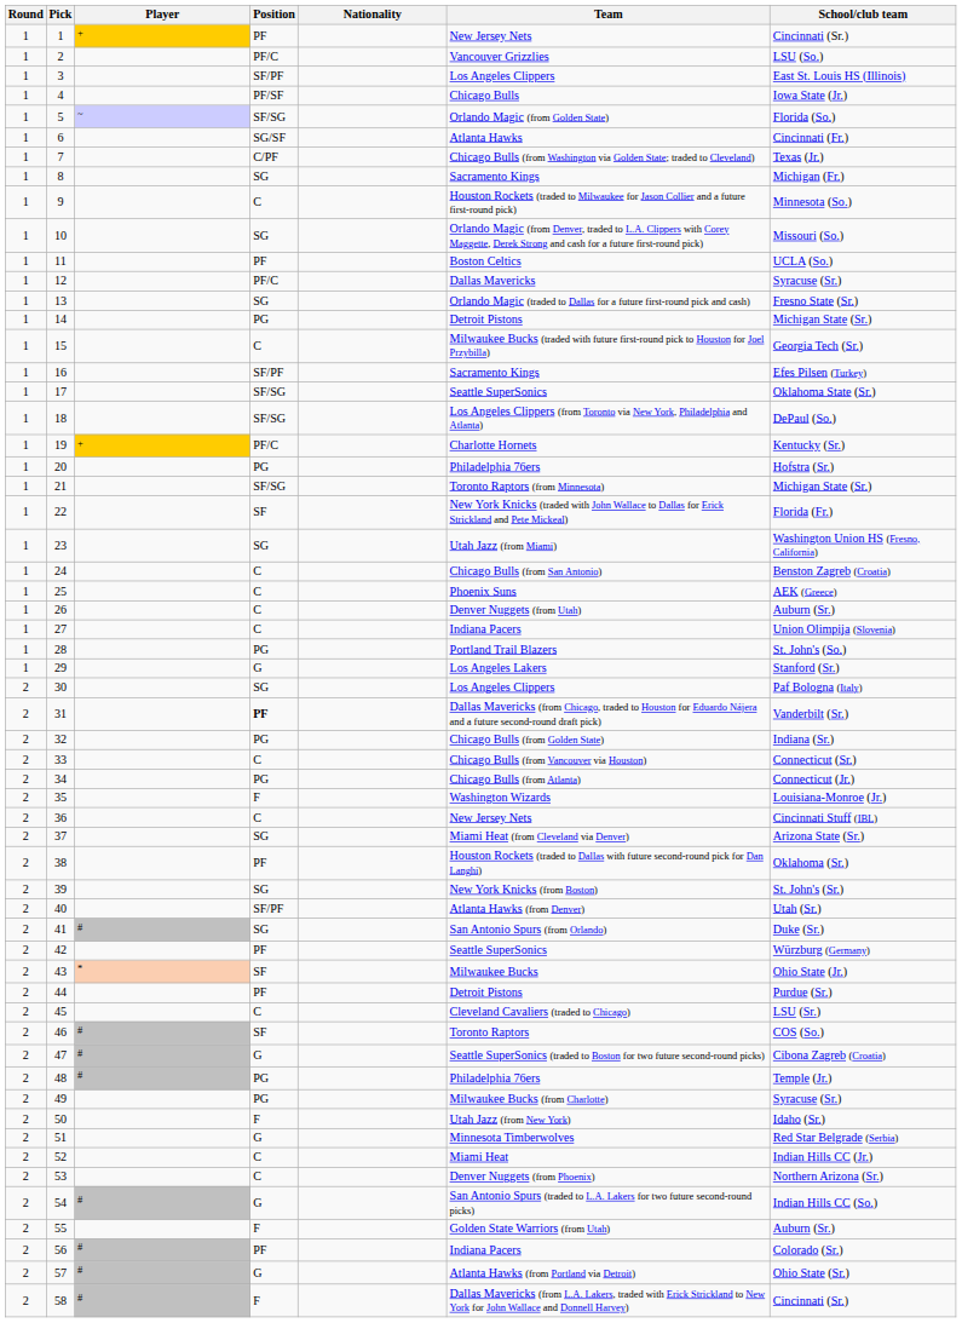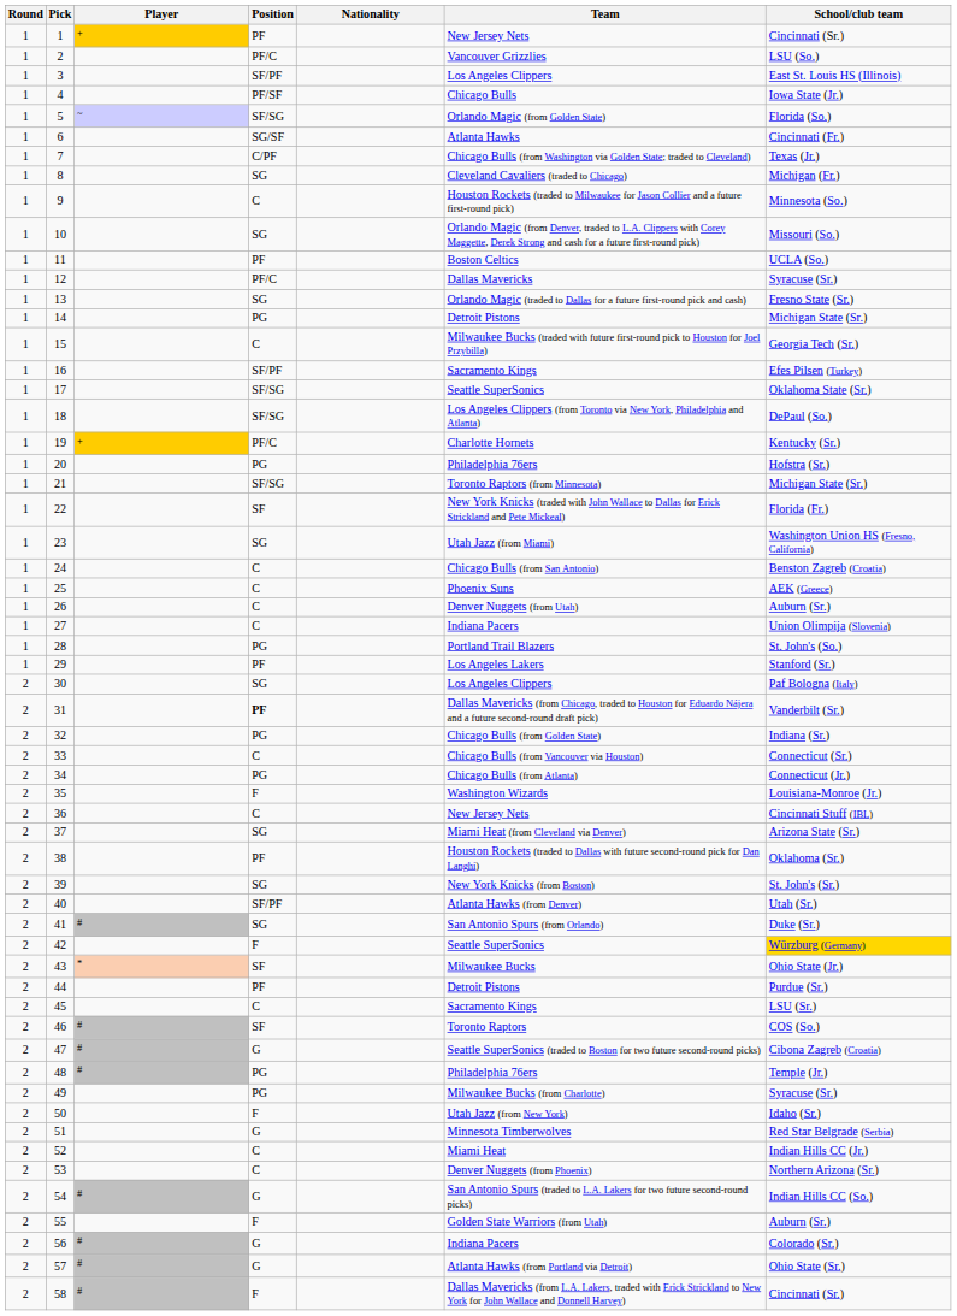8 | Team: Sacramento Kings -> Cleveland Cavaliers (traded to Chicago)
29 | Position: G -> PF
42 | Position: PF -> F
42 | School/club team: no background -> gold background
45 | Team: Cleveland Cavaliers (traded to Chicago) -> Sacramento Kings
56 | Position: PF -> G
